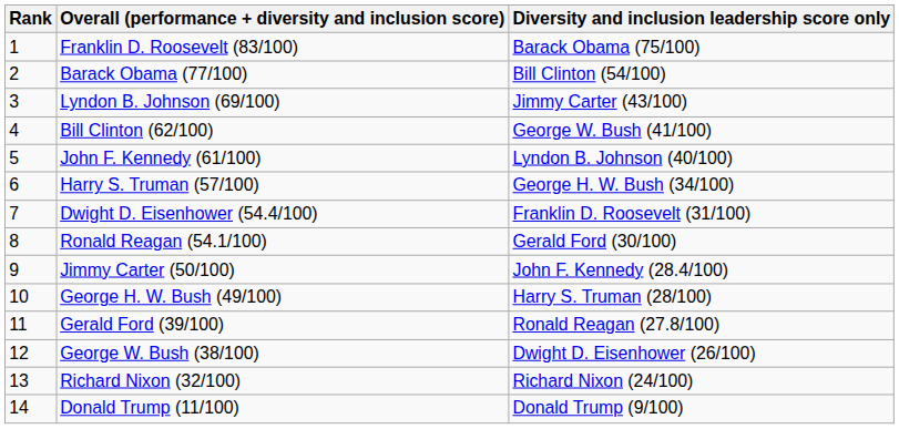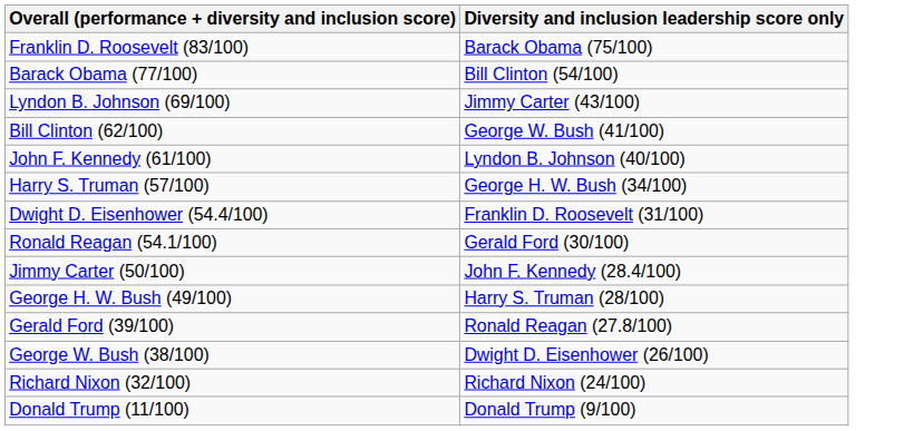- column: Rank | 1 | 2 | 3 | 4 | 5 | 6 | 7 | 8 | 9 | 10 | 11 | 12 | 13 | 14
